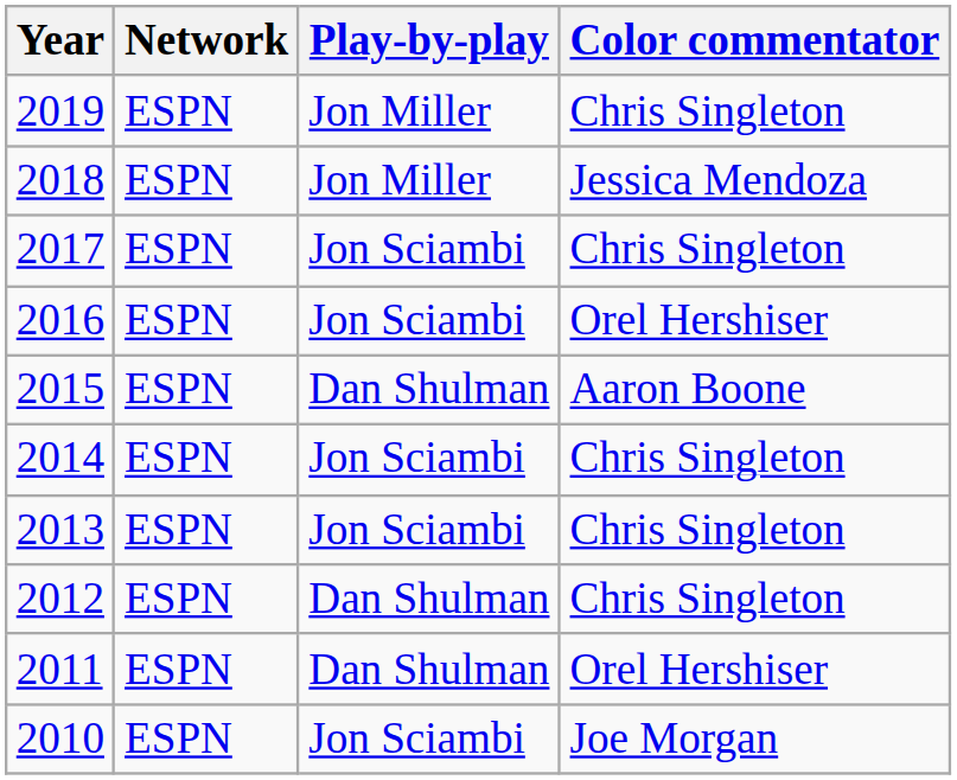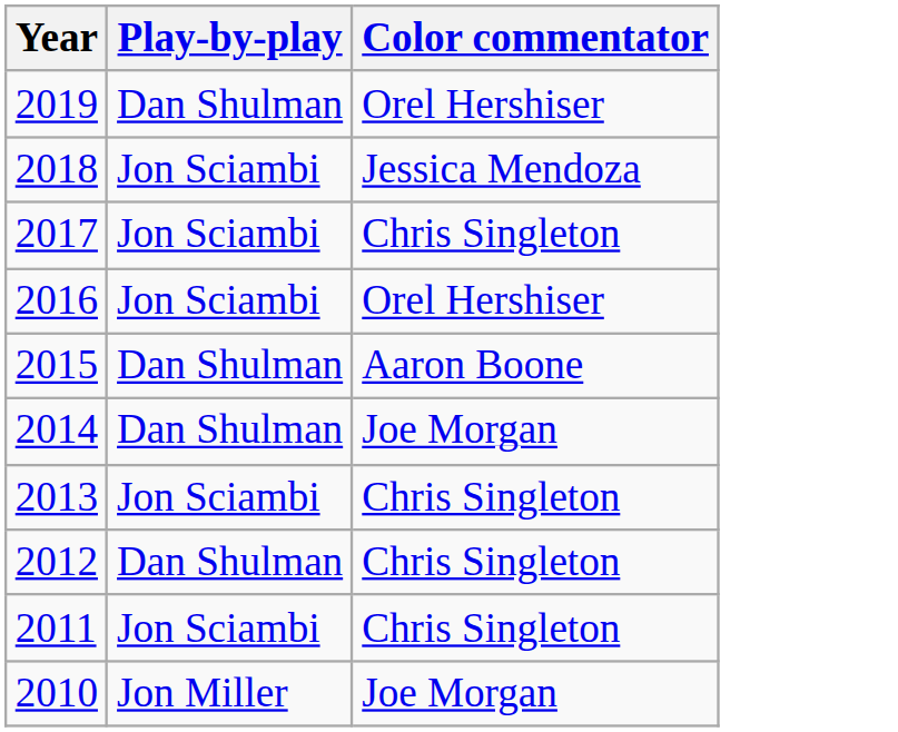- column: Network | ESPN | ESPN | ESPN | ESPN | ESPN | ESPN | ESPN | ESPN | ESPN | ESPN
2019 | Play-by-play: Jon Miller -> Dan Shulman
2019 | Color commentator: Chris Singleton -> Orel Hershiser
2018 | Play-by-play: Jon Miller -> Jon Sciambi
2014 | Play-by-play: Jon Sciambi -> Dan Shulman
2014 | Color commentator: Chris Singleton -> Joe Morgan
2011 | Play-by-play: Dan Shulman -> Jon Sciambi
2011 | Color commentator: Orel Hershiser -> Chris Singleton
2010 | Play-by-play: Jon Sciambi -> Jon Miller
